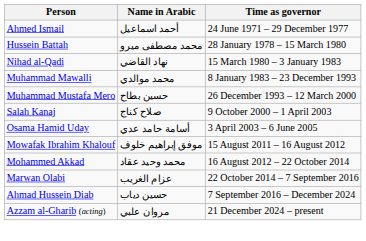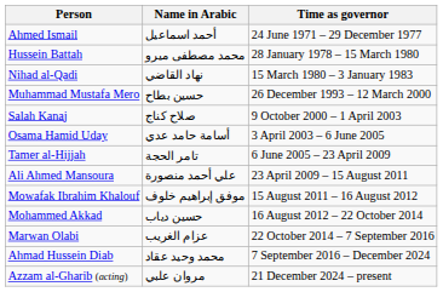- row: Muhammad Mawalli | محمد موالدي | 8 January 1983 – 23 December 1993
+ row: Tamer al-Hijjah | تامر الحجة | 6 June 2005 – 23 April 2009
+ row: Ali Ahmed Mansoura | علي أحمد منصورة | 23 April 2009 – 15 August 2011
Mohammed Akkad | Name in Arabic: محمد وحيد عقاد -> حسين دياب
Ahmad Hussein Diab | Name in Arabic: حسين دياب -> محمد وحيد عقاد
